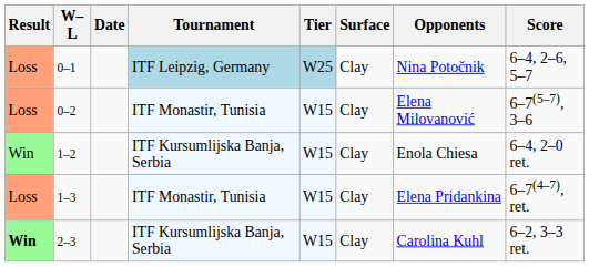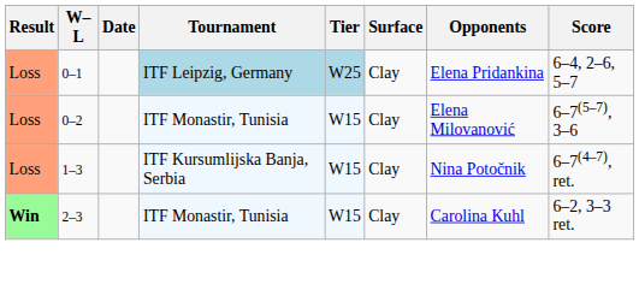0–1 | Opponents: Nina Potočnik -> Elena Pridankina
- row: Win | 1–2 | ITF Kursumlijska Banja, Serbia | W15 | Clay | Enola Chiesa | 6–4, 2–0 ret.
1–3 | Tournament: ITF Monastir, Tunisia -> ITF Kursumlijska Banja, Serbia
1–3 | Opponents: Elena Pridankina -> Nina Potočnik
2–3 | Tournament: ITF Kursumlijska Banja, Serbia -> ITF Monastir, Tunisia
